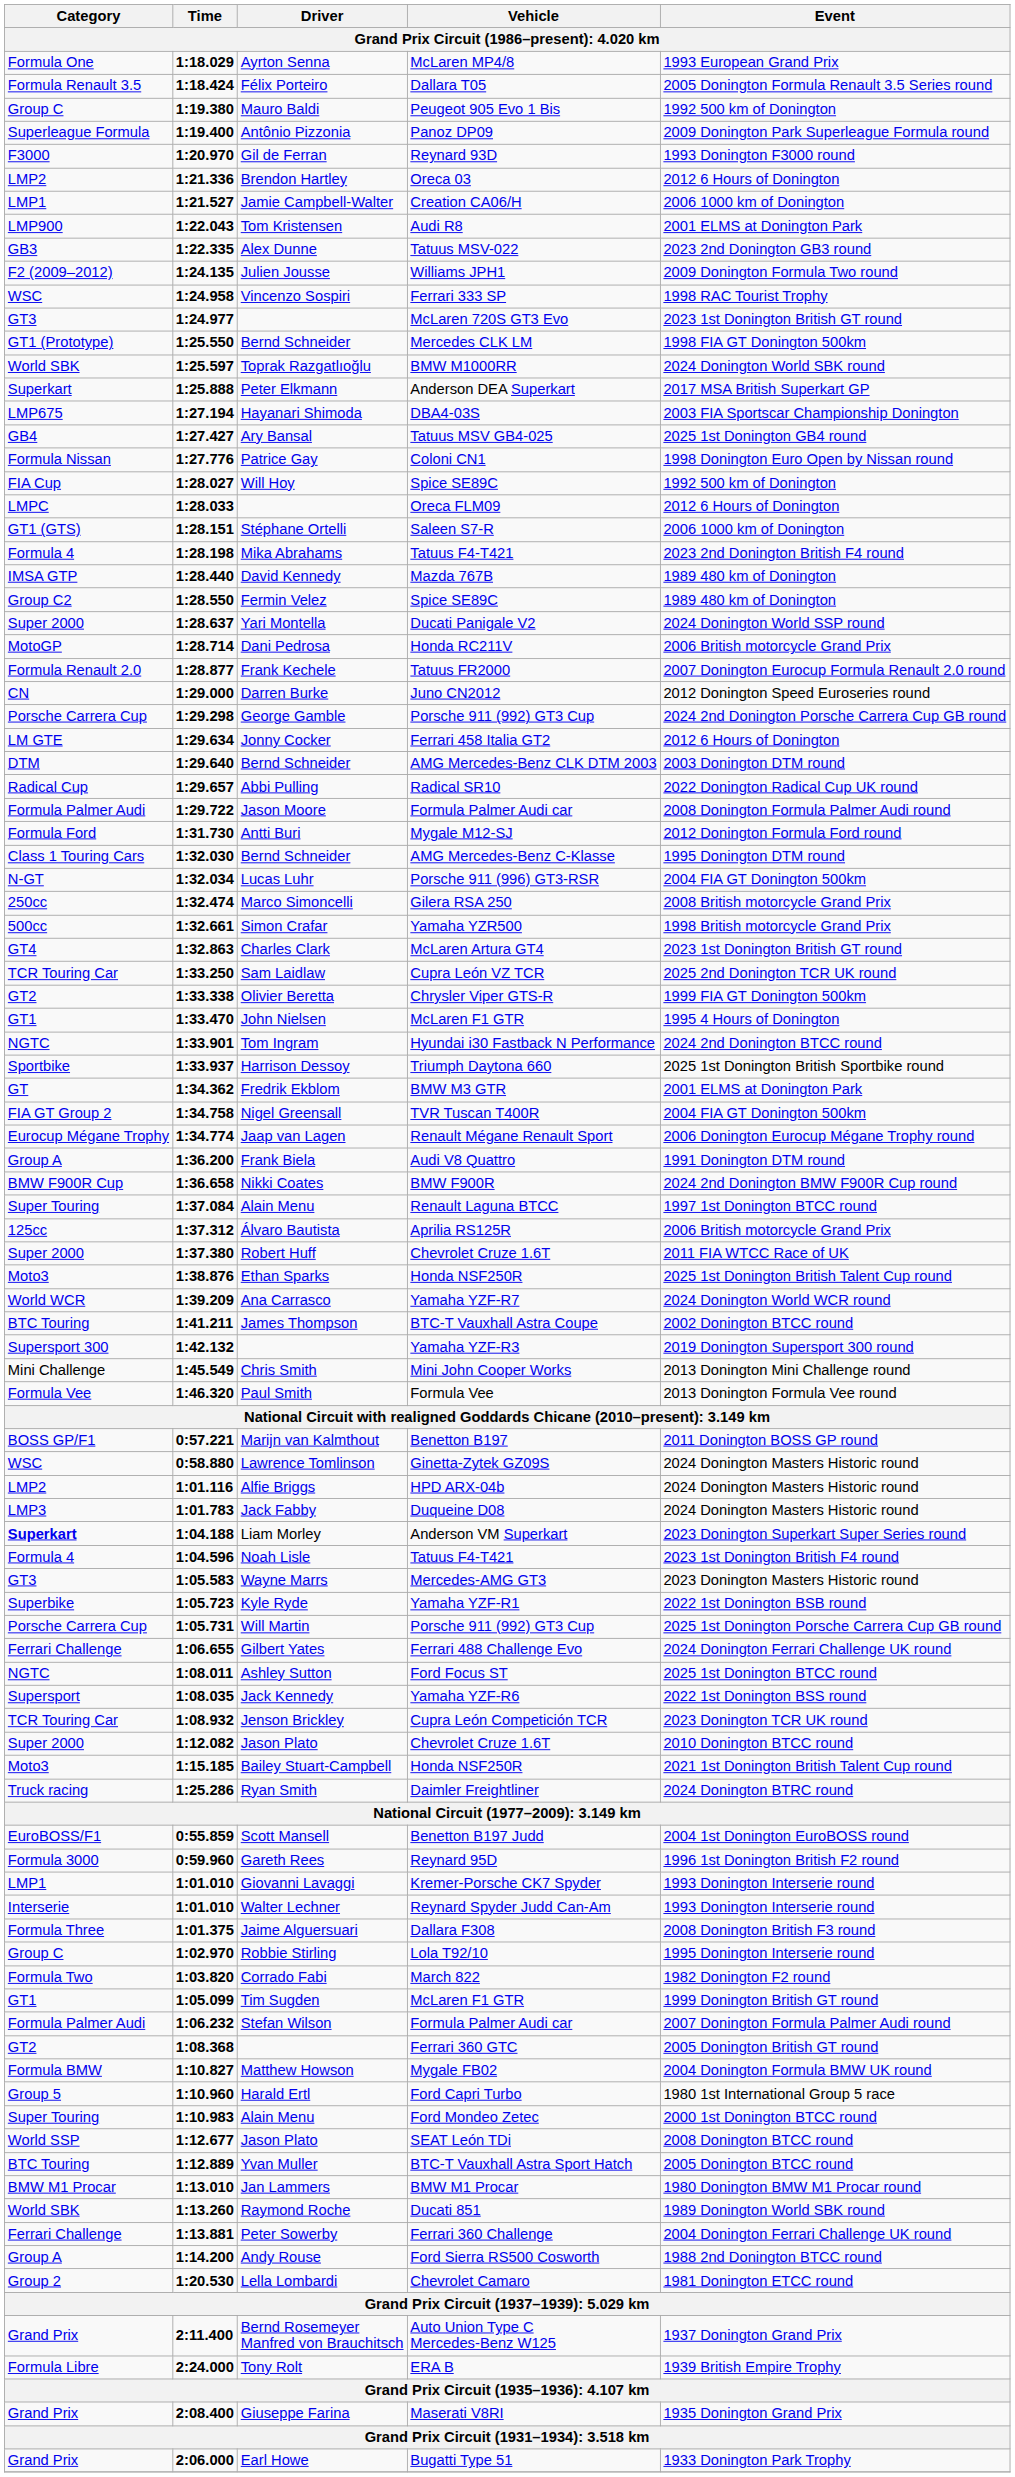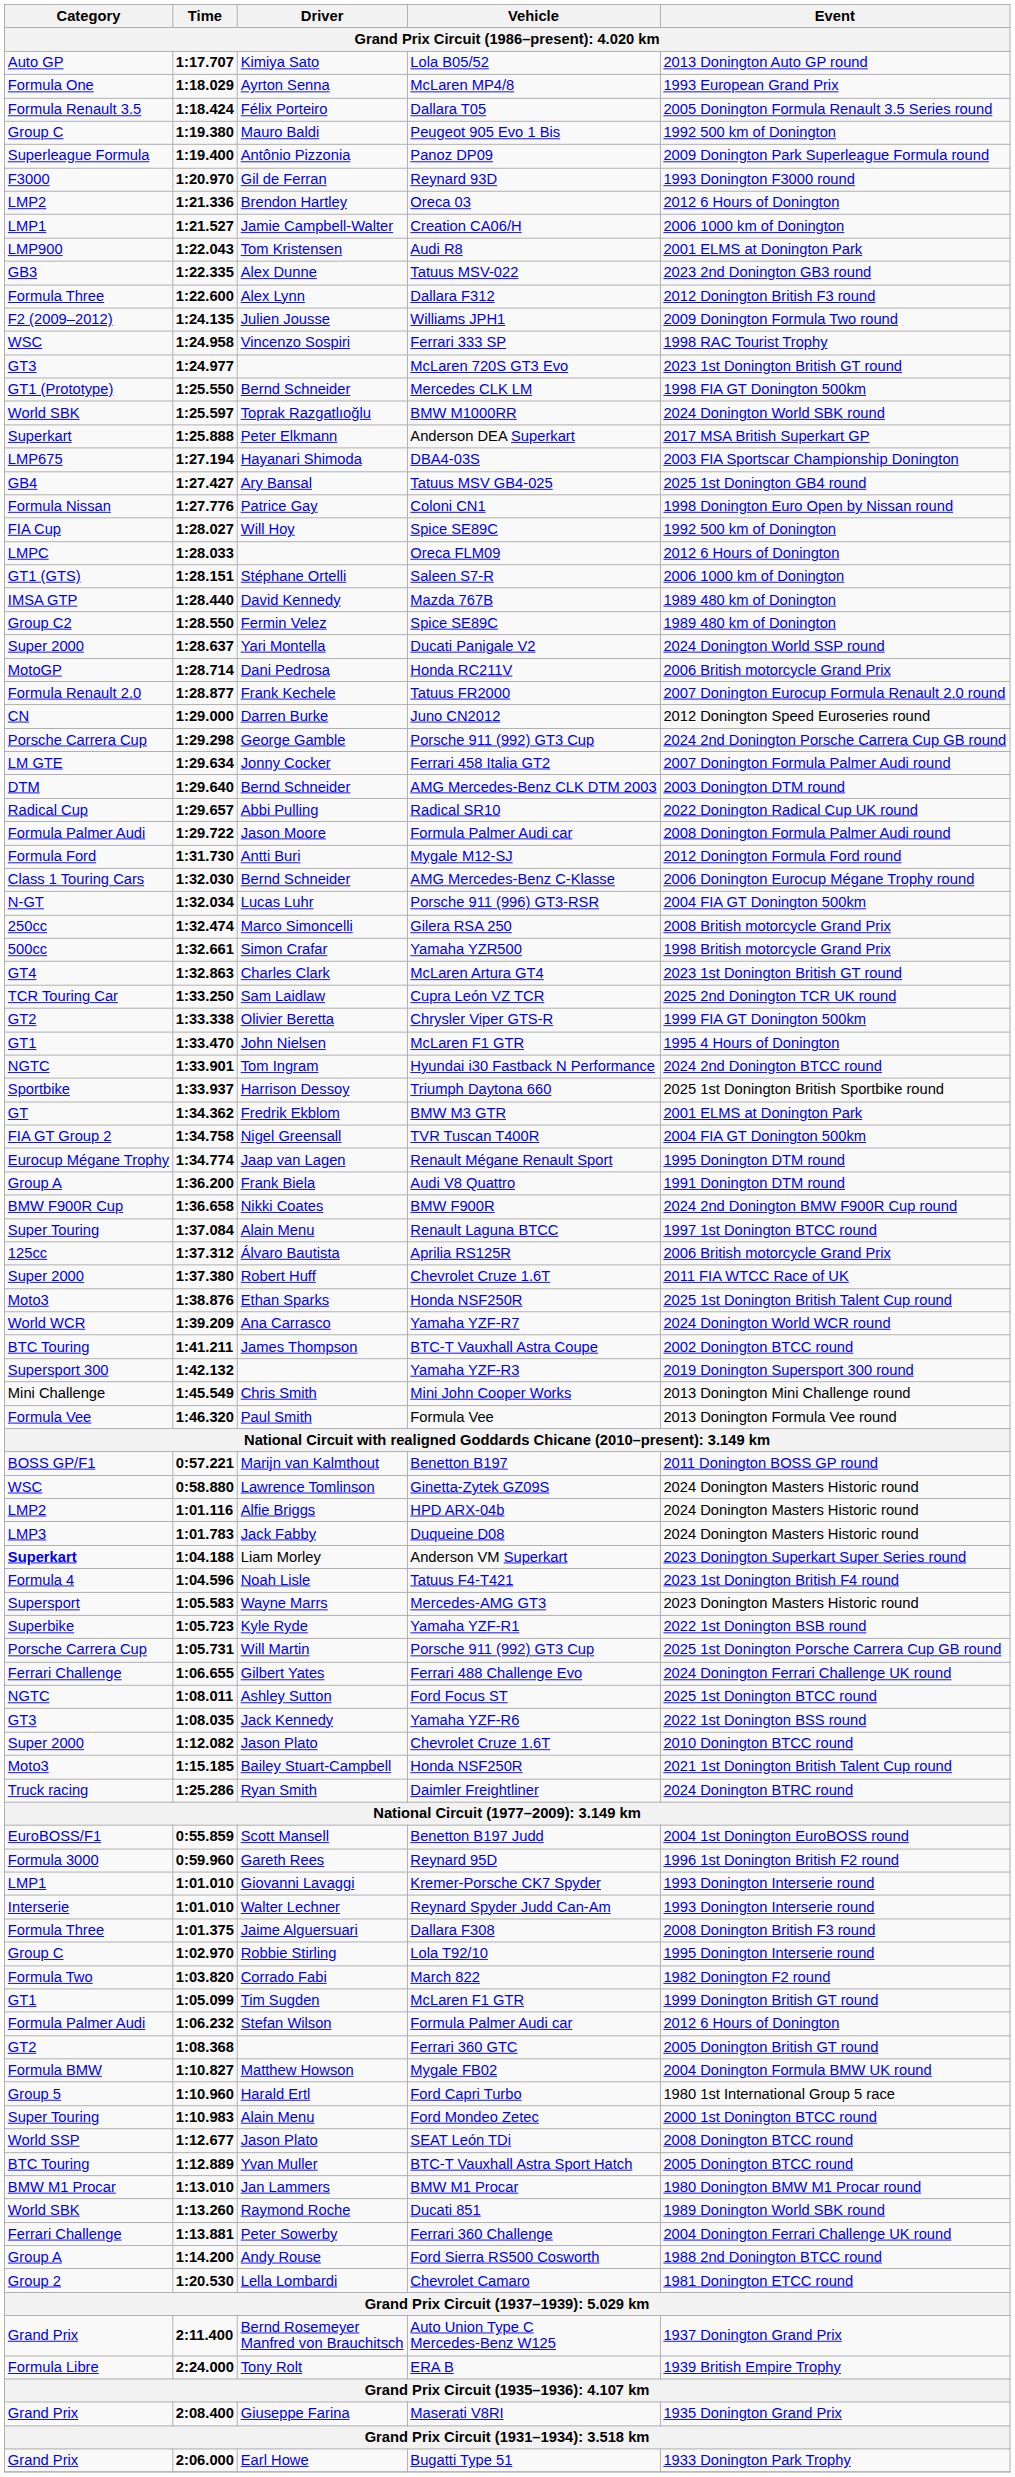+ row: Auto GP | 1:17.707 | Kimiya Sato | Lola B05/52 | 2013 Donington Auto GP round
+ row: Formula Three | 1:22.600 | Alex Lynn | Dallara F312 | 2012 Donington British F3 round
- row: Formula 4 | 1:28.198 | Mika Abrahams | Tatuus F4-T421 | 2023 2nd Donington British F4 round
Jonny Cocker | Event: 2012 6 Hours of Donington -> 2007 Donington Formula Palmer Audi round
Bernd Schneider / AMG Mercedes-Benz C-Klasse | Event: 1995 Donington DTM round -> 2006 Donington Eurocup Mégane Trophy round
Jaap van Lagen | Event: 2006 Donington Eurocup Mégane Trophy round -> 1995 Donington DTM round
Wayne Marrs | Category: GT3 -> Supersport
Jack Kennedy | Category: Supersport -> GT3
- row: TCR Touring Car | 1:08.932 | Jenson Brickley | Cupra León Competición TCR | 2023 Donington TCR UK round
Stefan Wilson | Event: 2007 Donington Formula Palmer Audi round -> 2012 6 Hours of Donington
